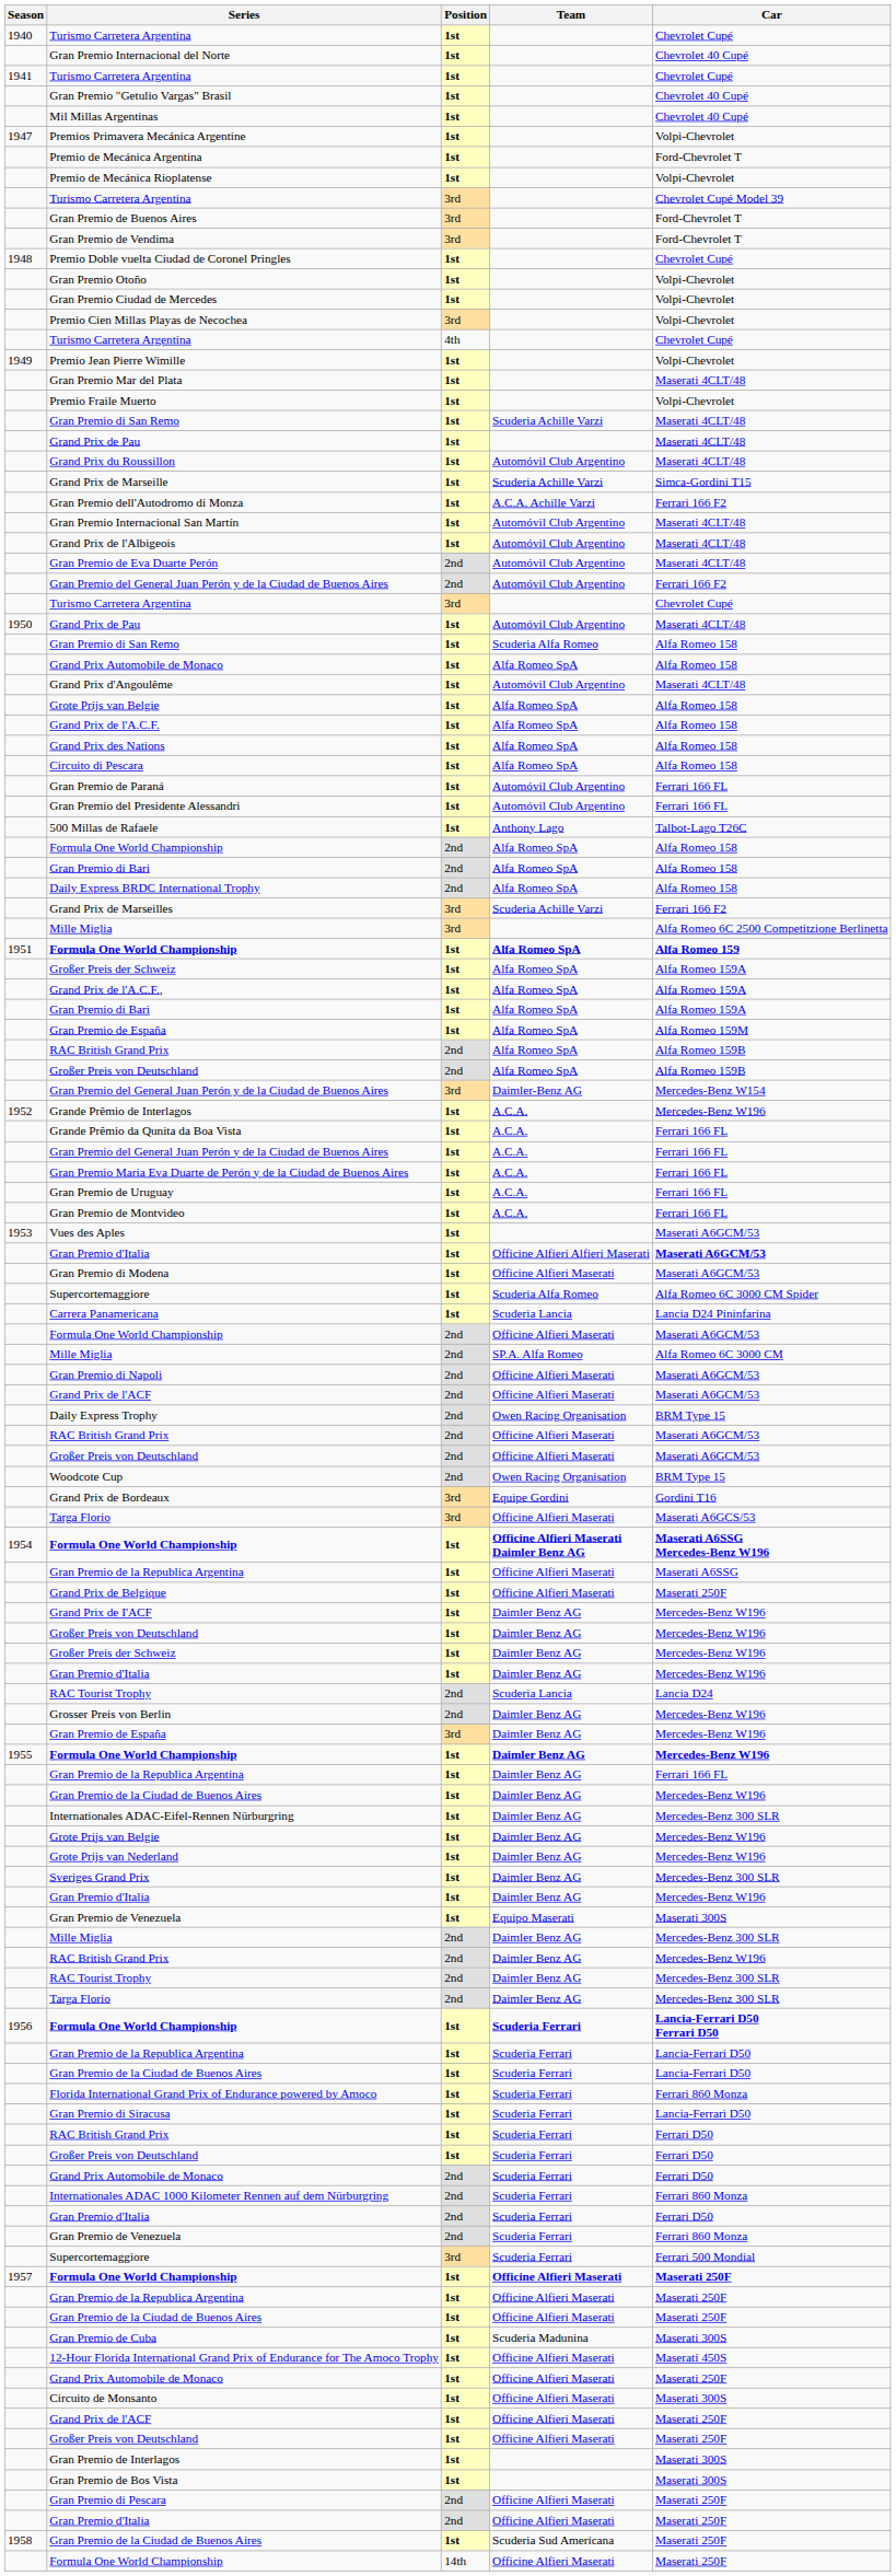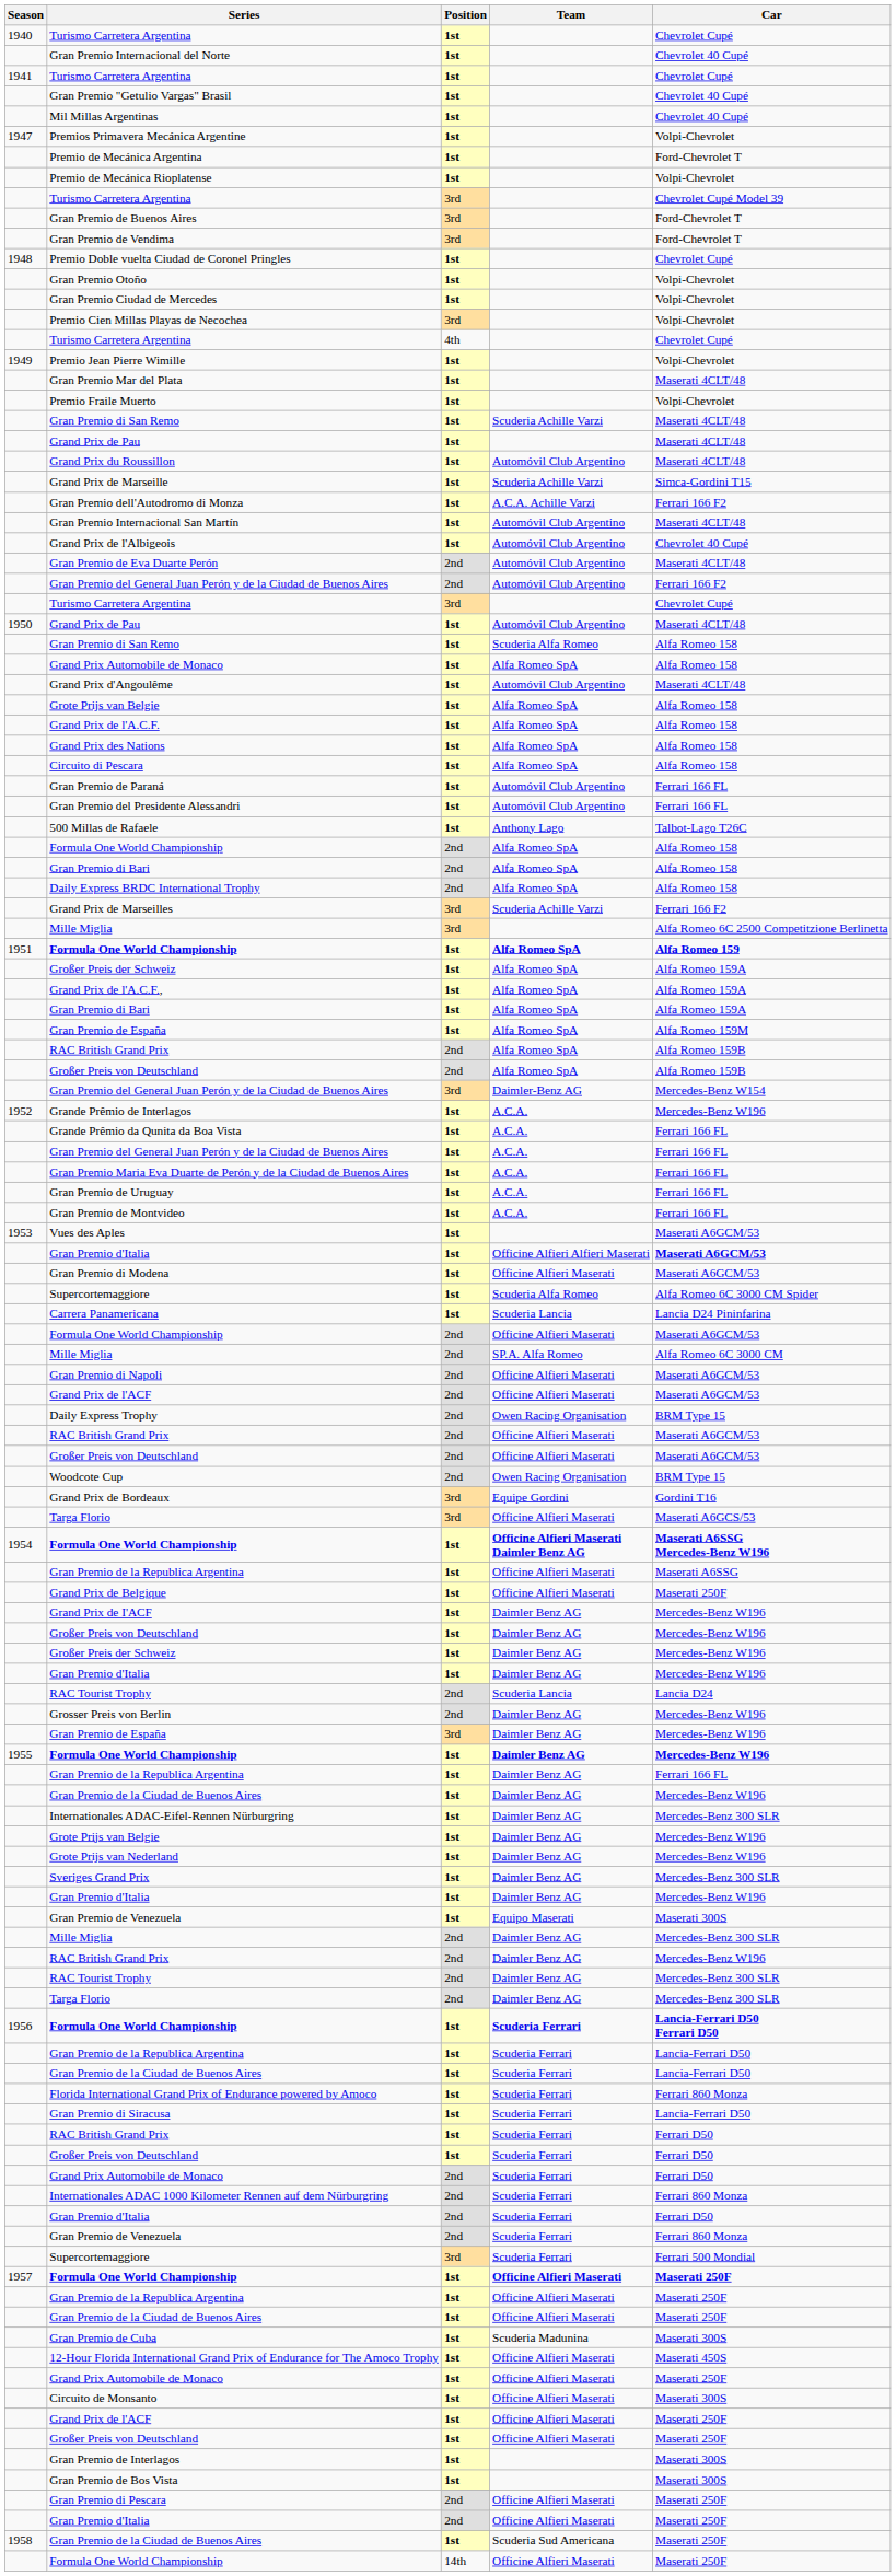Grand Prix de l'Albigeois | Car: Maserati 4CLT/48 -> Chevrolet 40 Cupé
